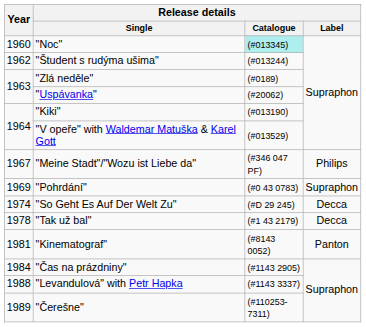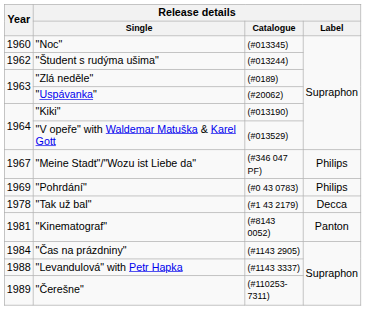"Noc" | Release details / Catalogue: paleturquoise background -> no background
"Pohrdání" | Release details / Label: Supraphon -> Philips
- row: 1974 | "So Geht Es Auf Der Welt Zu" | (#D 29 245) | Decca
